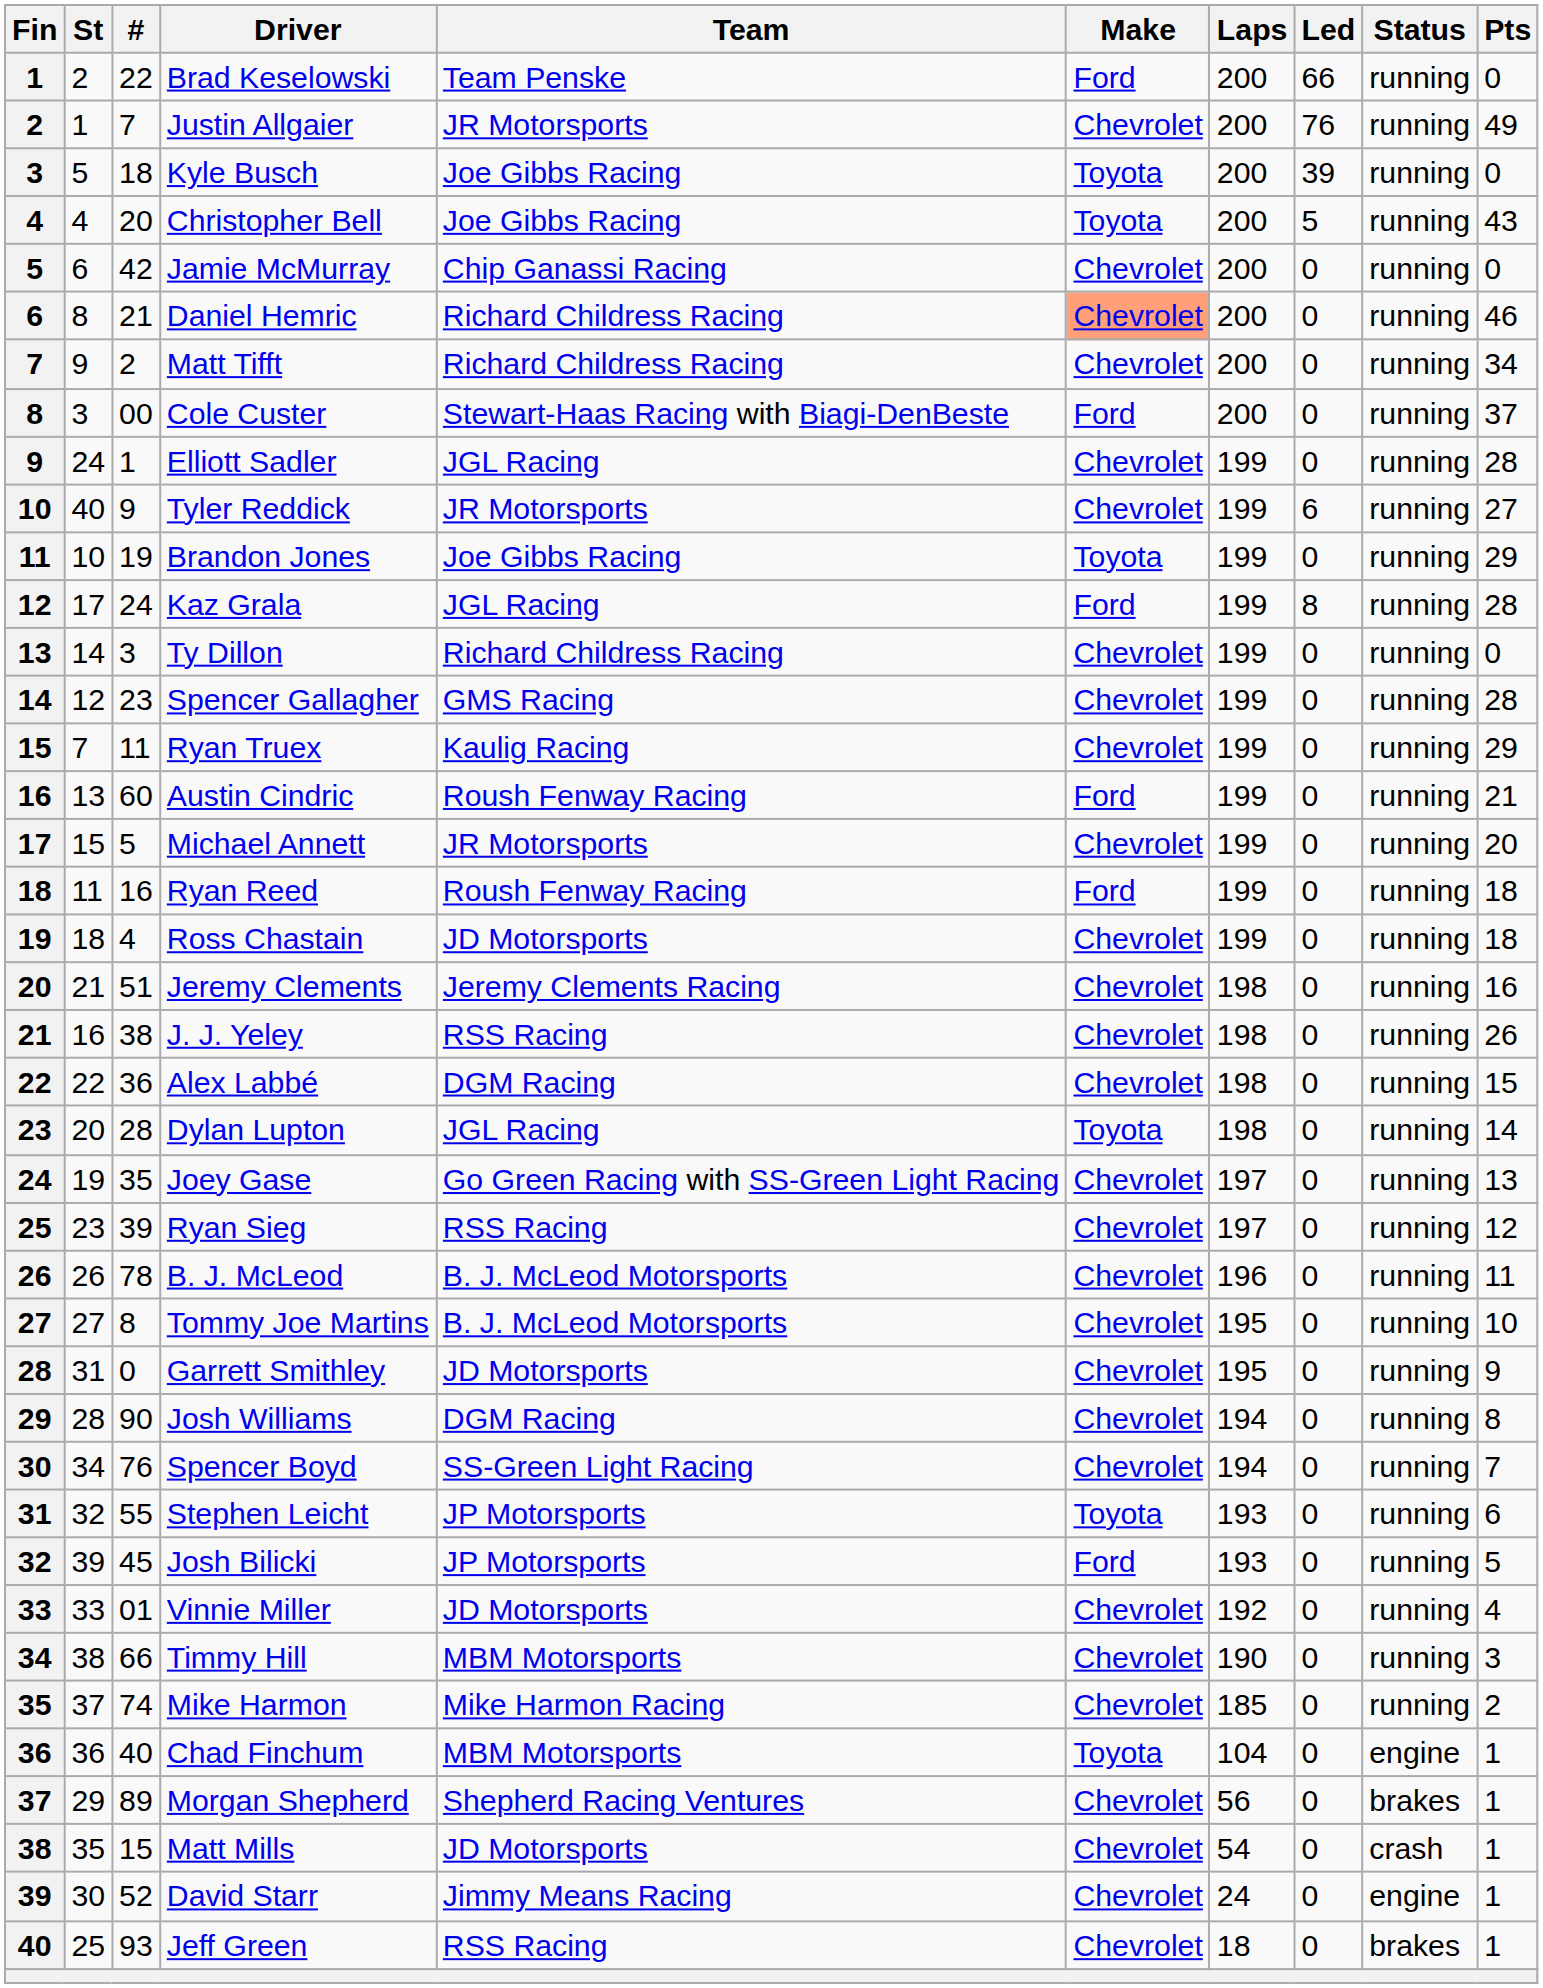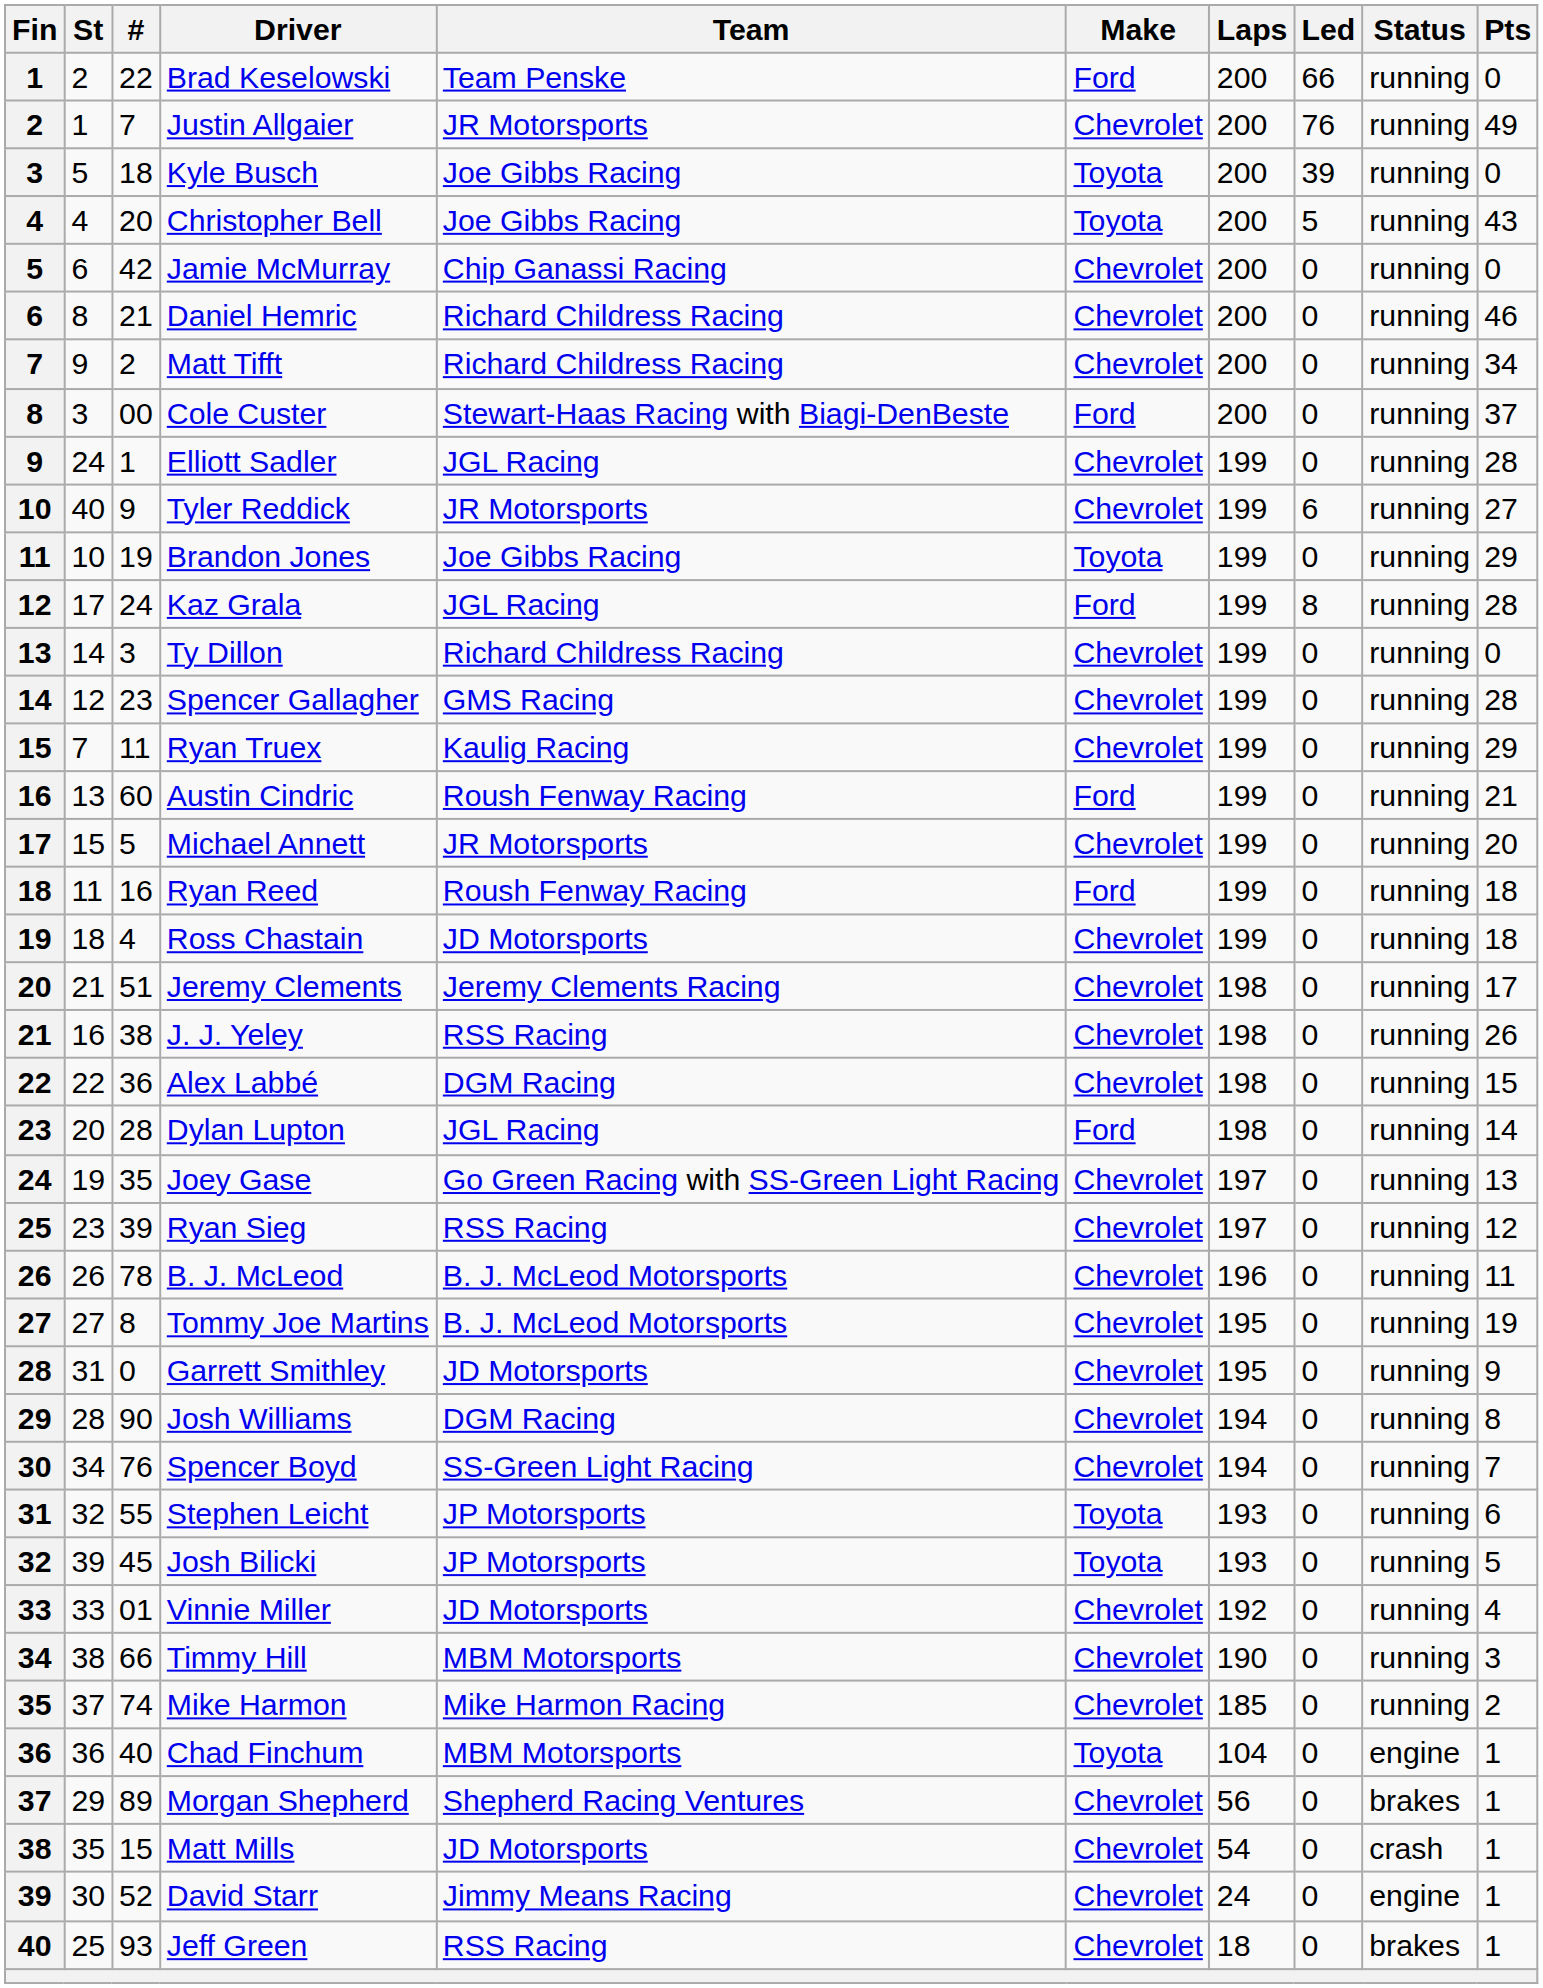Daniel Hemric | Make: lightsalmon background -> no background
Jeremy Clements | Pts: 16 -> 17
Dylan Lupton | Make: Toyota -> Ford
Tommy Joe Martins | Pts: 10 -> 19
Josh Bilicki | Make: Ford -> Toyota
